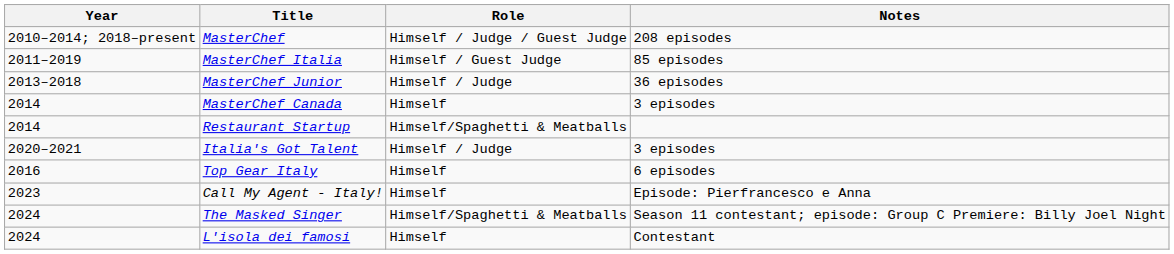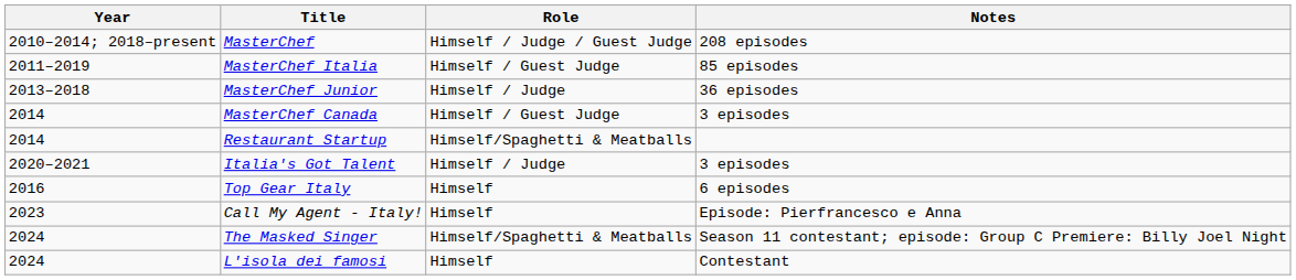MasterChef Canada | Role: Himself -> Himself / Guest Judge
